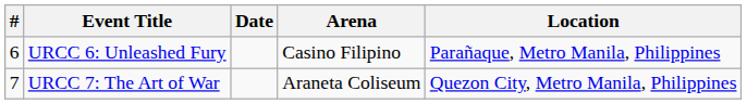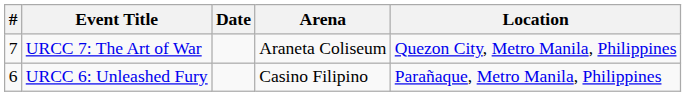rows swapped: URCC 7: The Art of War <-> URCC 6: Unleashed Fury
